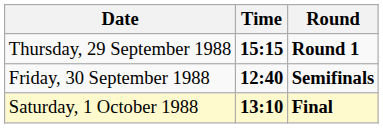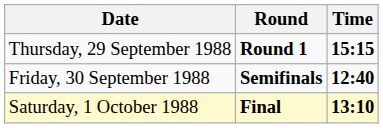columns swapped: Time <-> Round
